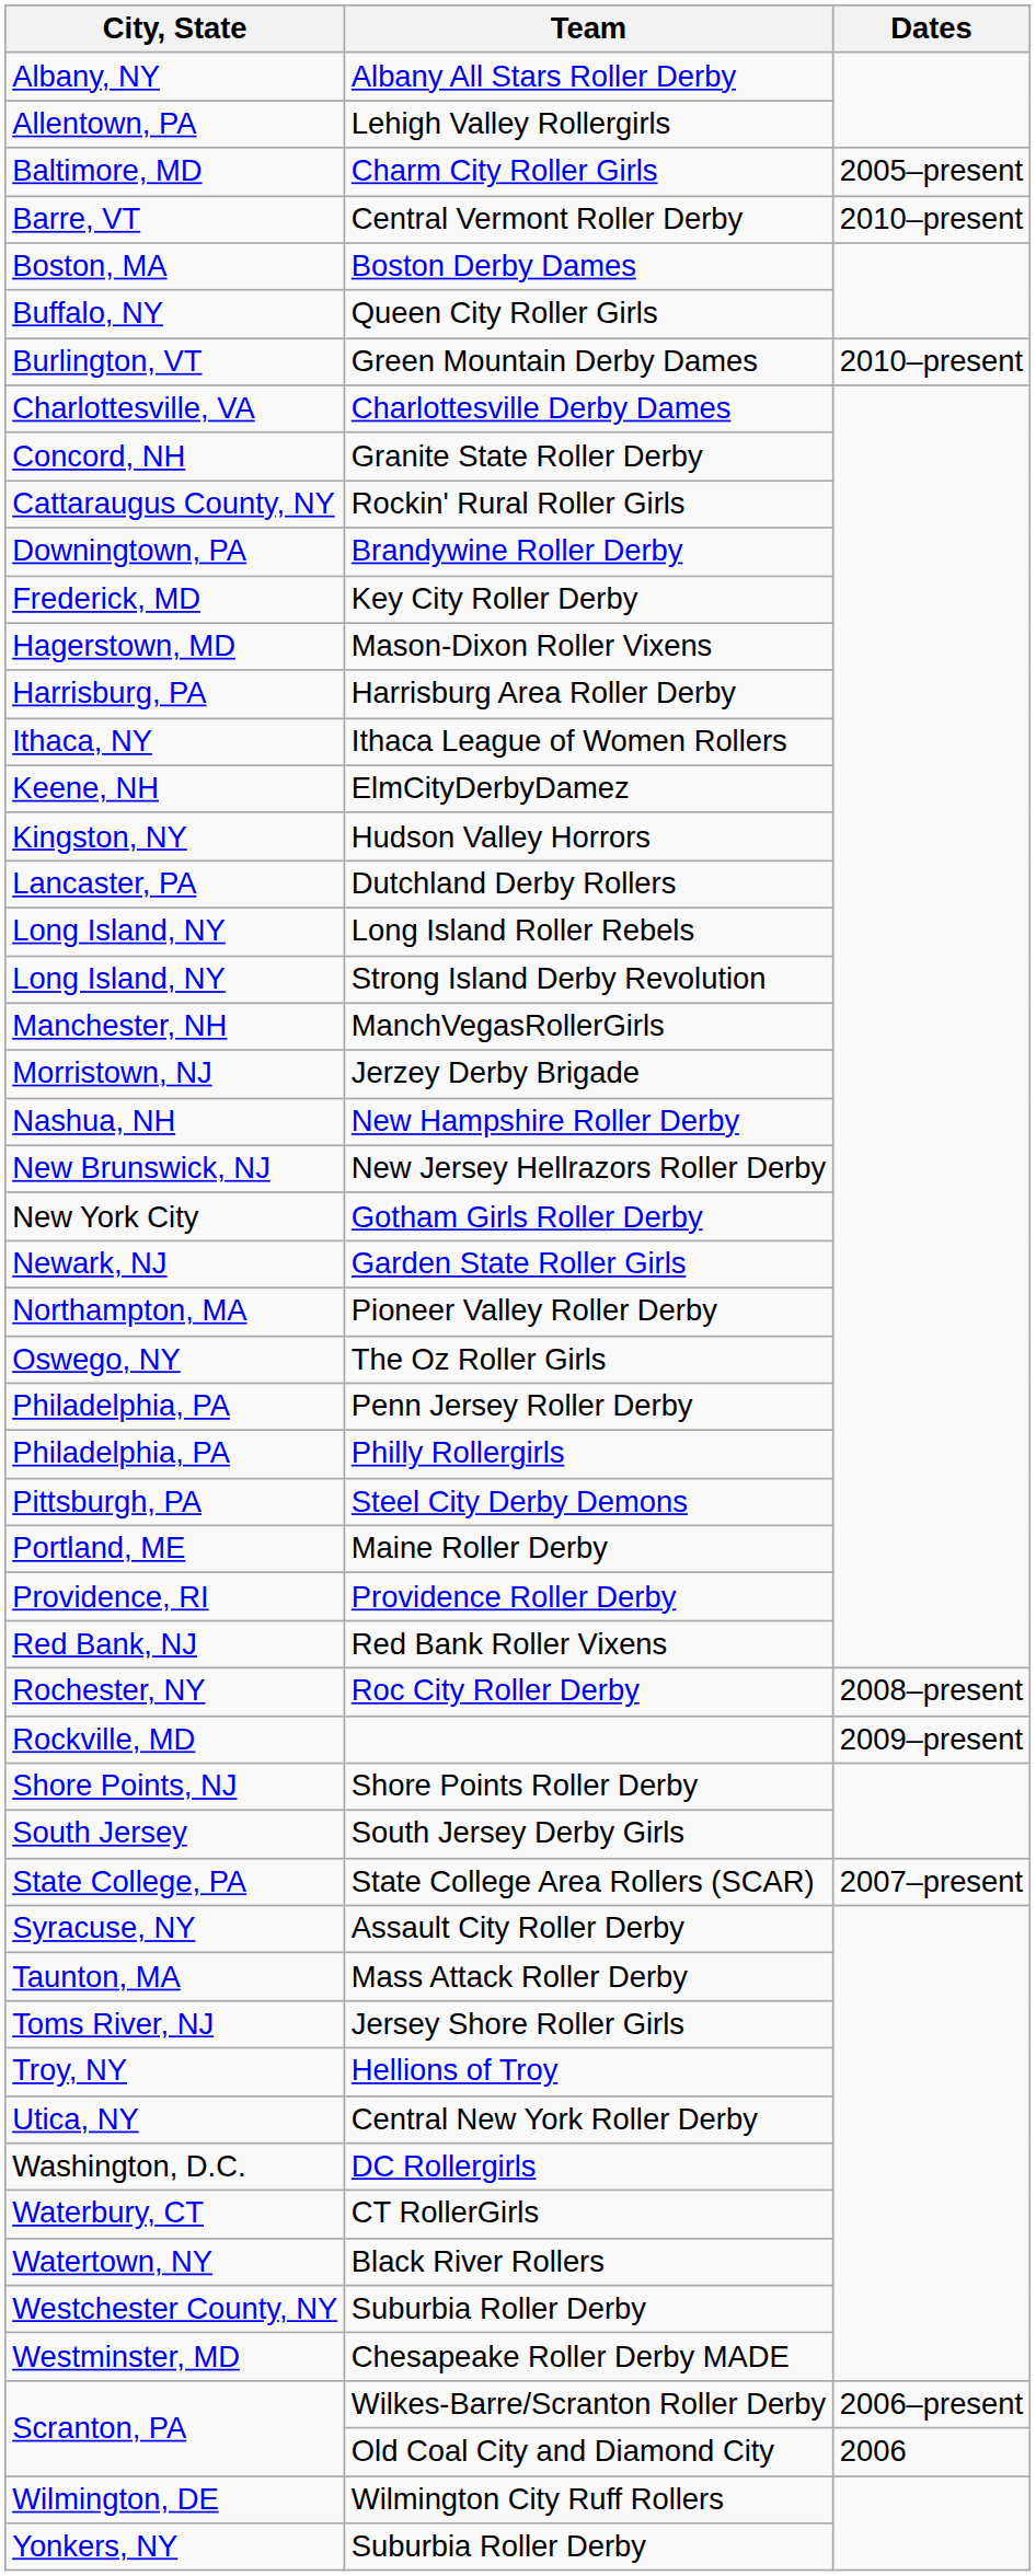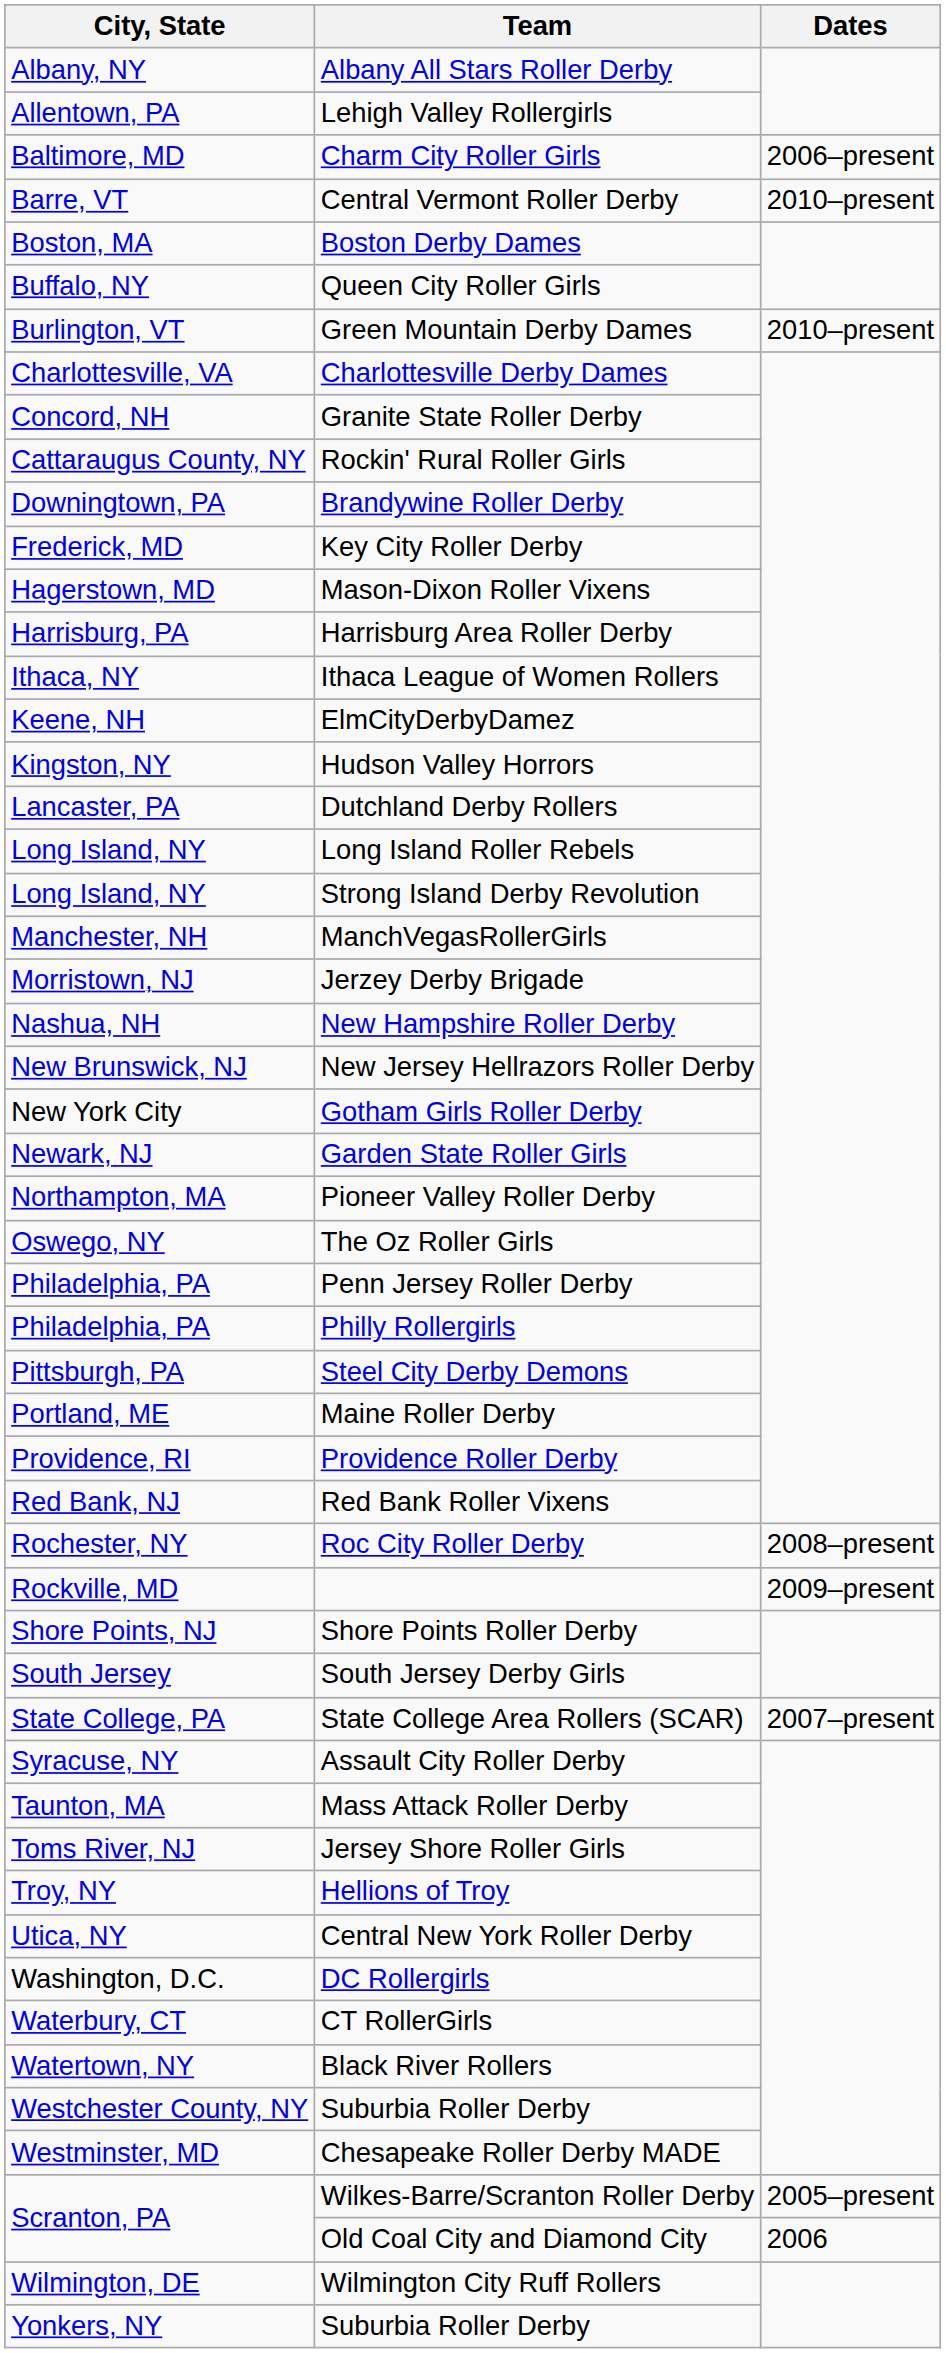Charm City Roller Girls | Dates: 2005–present -> 2006–present
Wilkes-Barre/Scranton Roller Derby | Dates: 2006–present -> 2005–present
